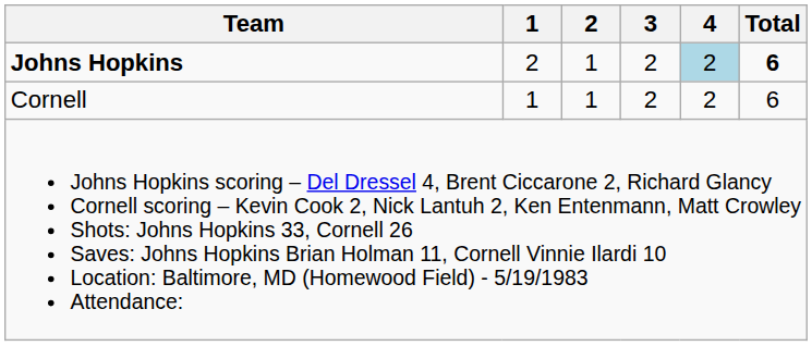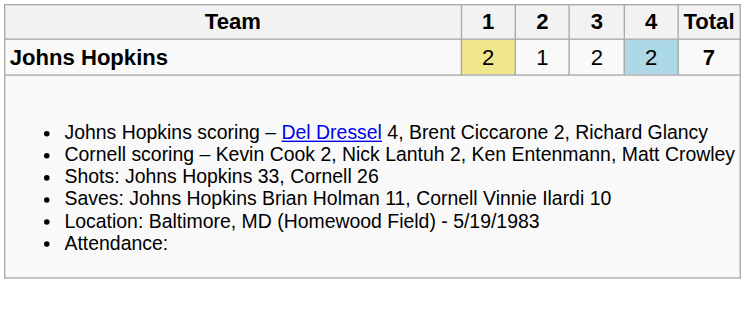Johns Hopkins | 1: no background -> khaki background
Johns Hopkins | Total: 6 -> 7
- row: Cornell | 1 | 1 | 2 | 2 | 6
